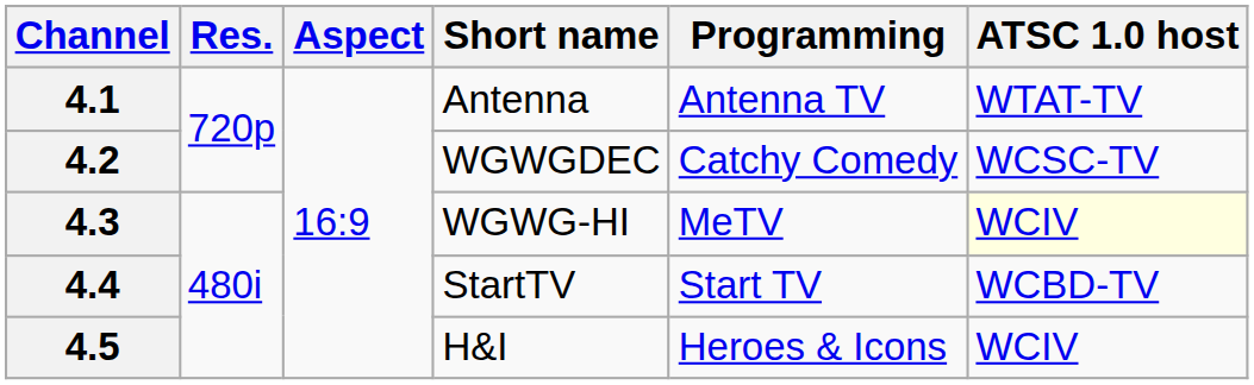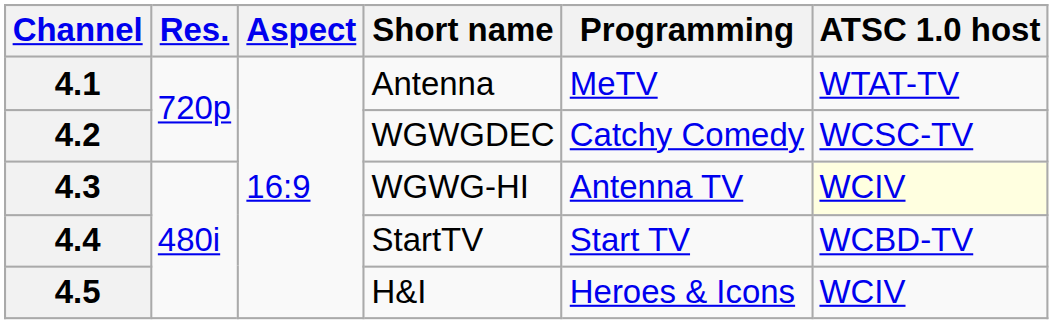4.1 | Programming: Antenna TV -> MeTV
4.3 | Programming: MeTV -> Antenna TV
